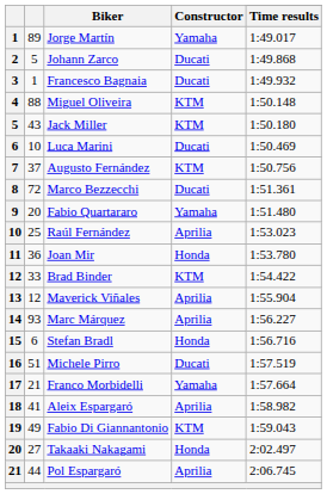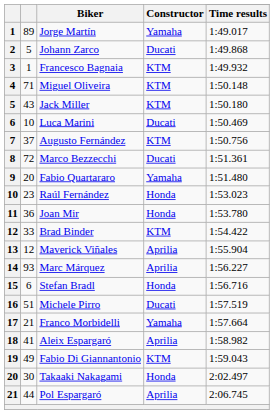Francesco Bagnaia | Constructor: Ducati -> KTM
Miguel Oliveira | column 2: 88 -> 71
Raúl Fernández | column 2: 25 -> 23
Raúl Fernández | Constructor: Aprilia -> Honda
Takaaki Nakagami | column 2: 27 -> 30
